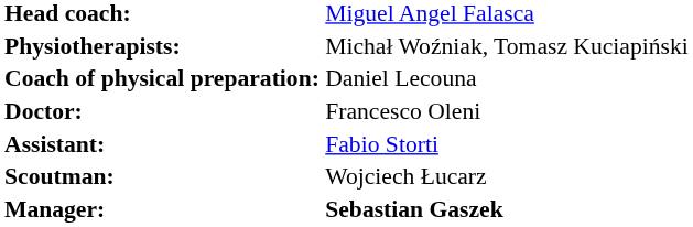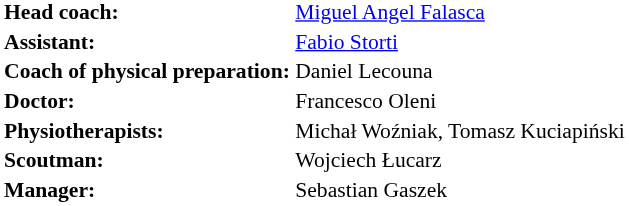rows swapped: Assistant: <-> Physiotherapists:
Manager: | column 2: bold -> normal
